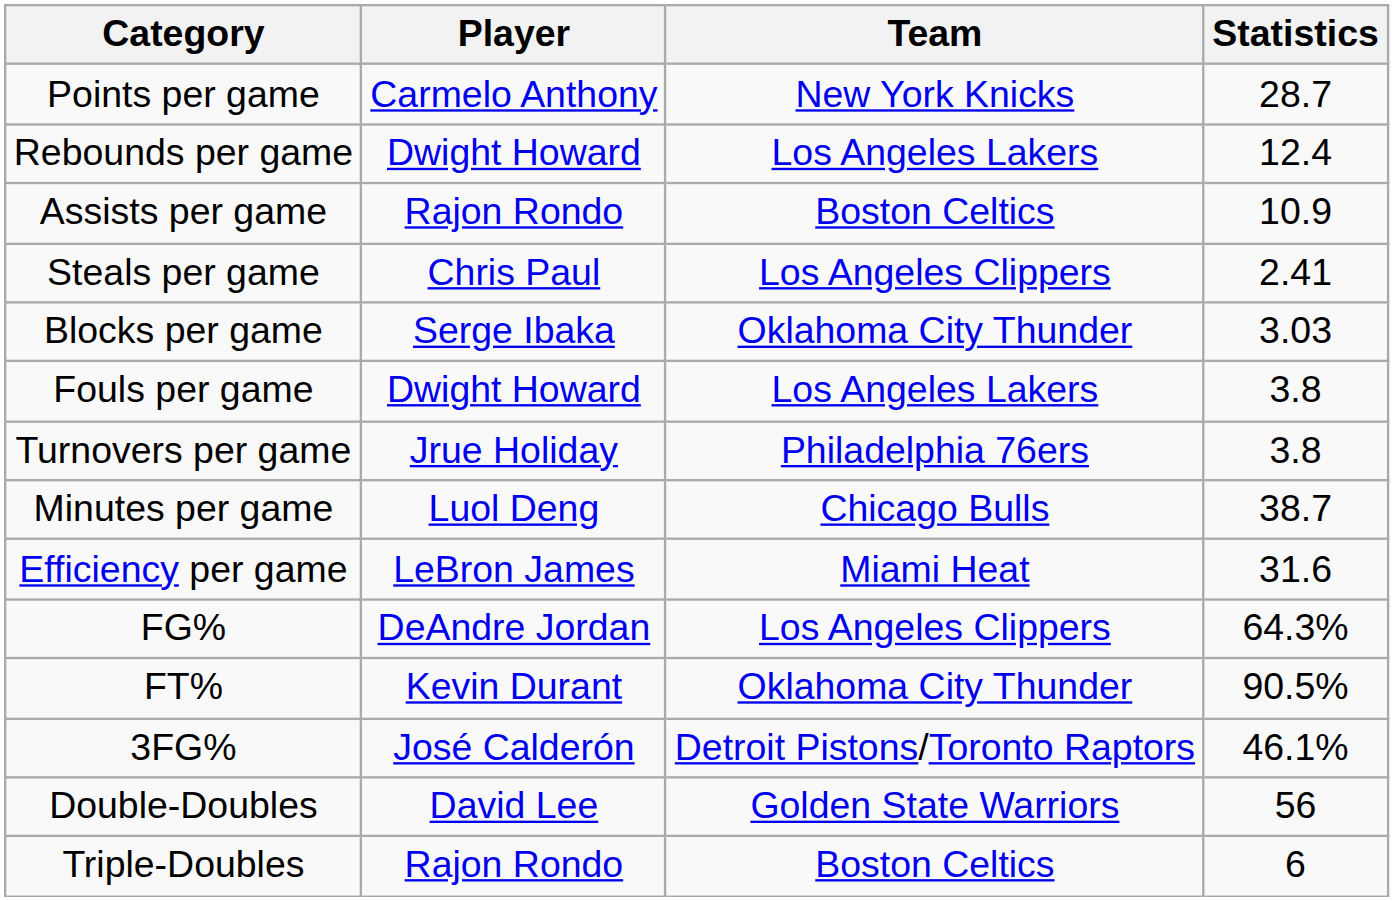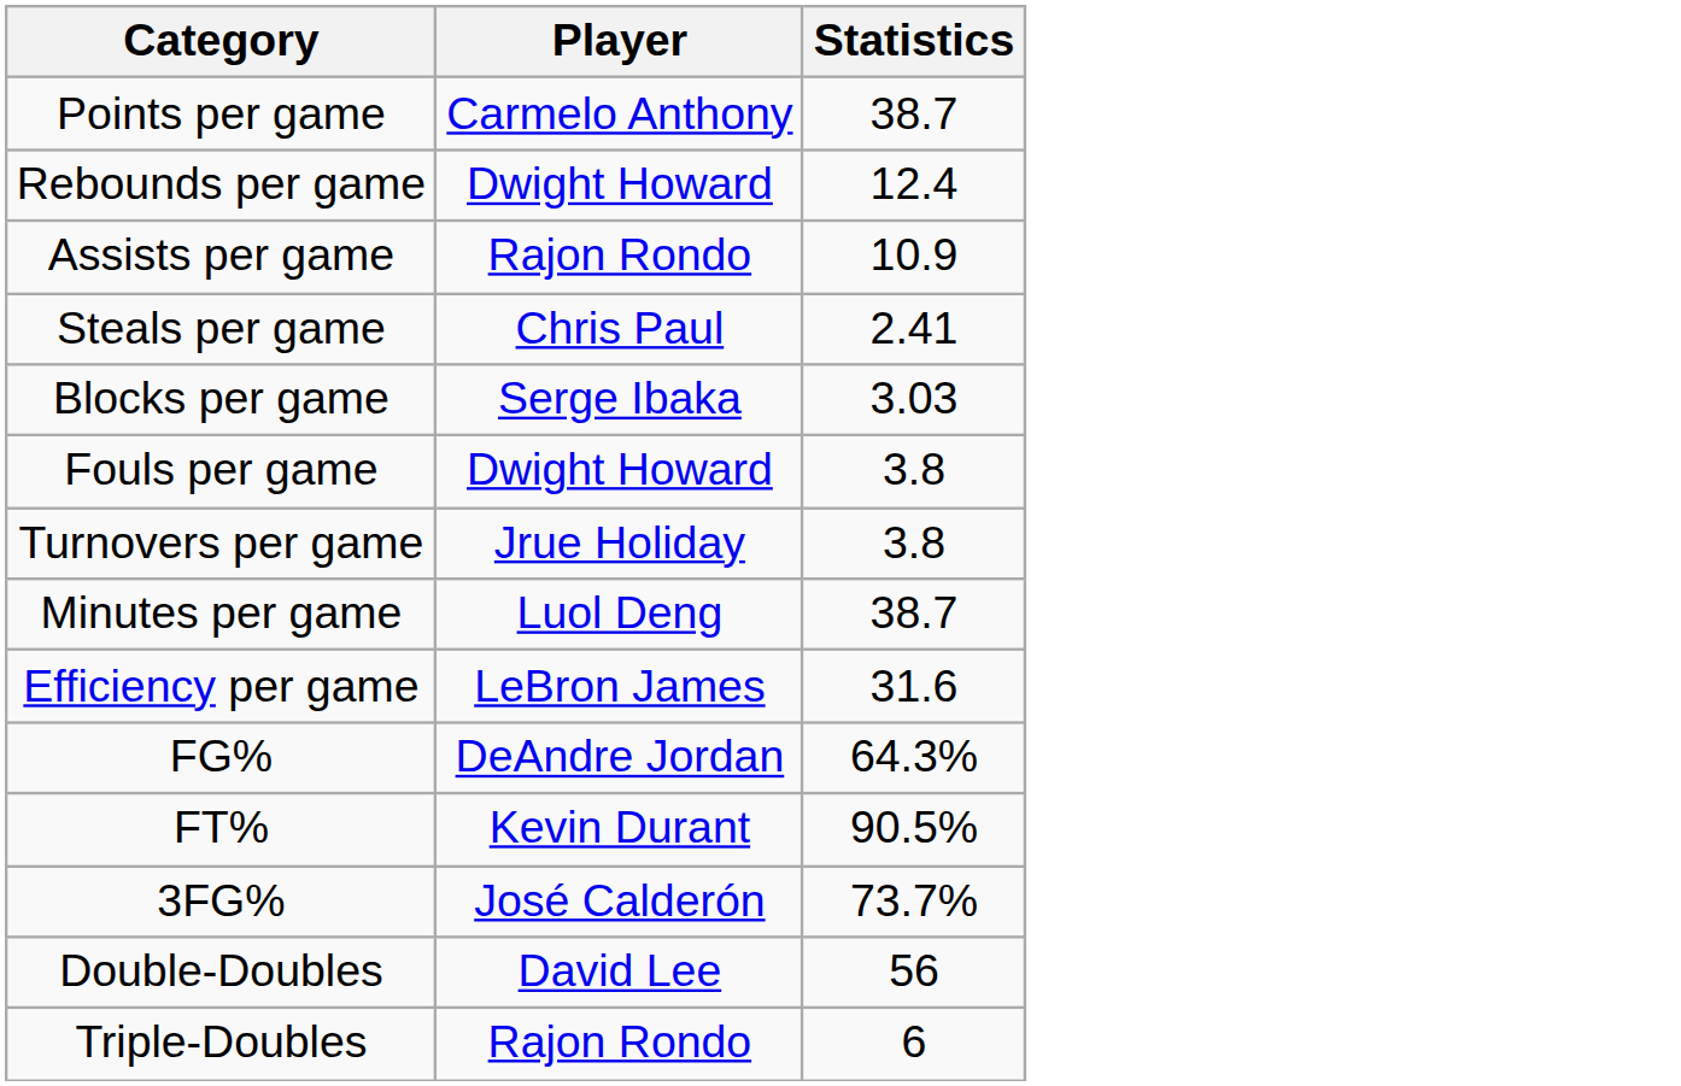- column: Team | New York Knicks | Los Angeles Lakers | Boston Celtics | Los Angeles Clippers | Oklahoma City Thunder | Los Angeles Lakers | Philadelphia 76ers | Chicago Bulls | Miami Heat | Los Angeles Clippers | Oklahoma City Thunder | Detroit Pistons/Toronto Raptors | Golden State Warriors | Boston Celtics
Points per game | Statistics: 28.7 -> 38.7
3FG% | Statistics: 46.1% -> 73.7%
